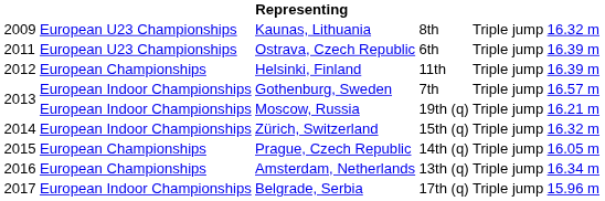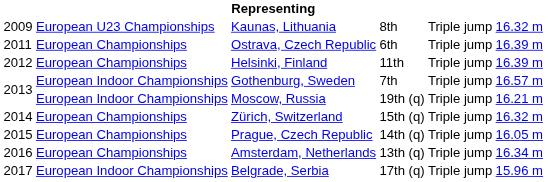Ostrava, Czech Republic | column 2: European U23 Championships -> European Championships
Zürich, Switzerland | column 2: European Indoor Championships -> European Championships
